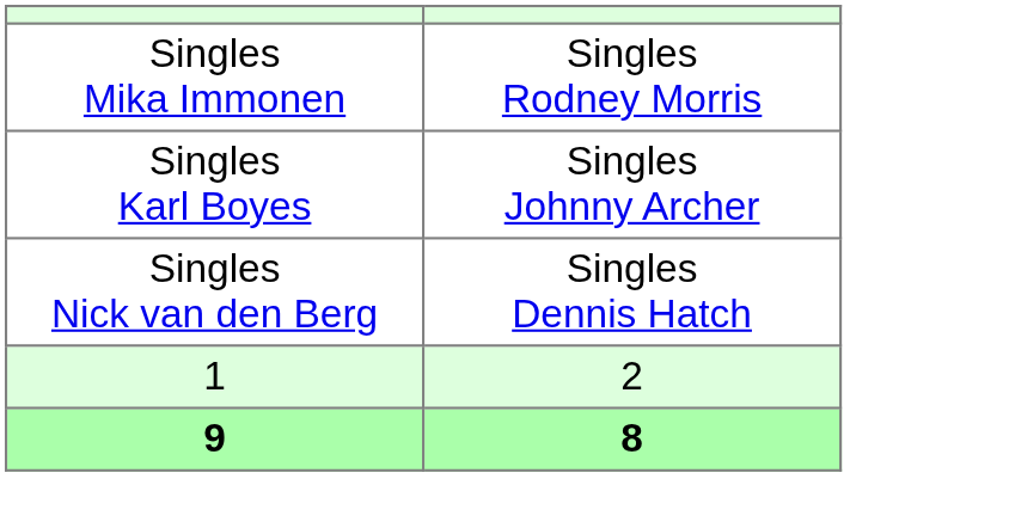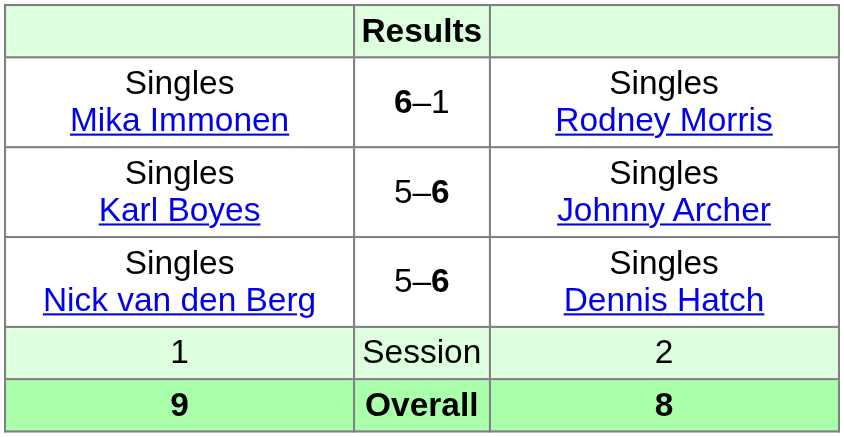+ column: Results | 6–1 | 5–6 | 5–6 | Session | Overall
